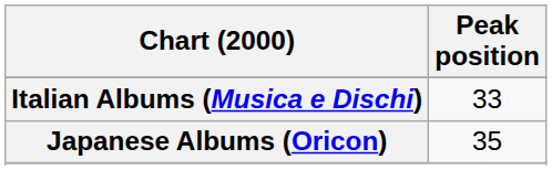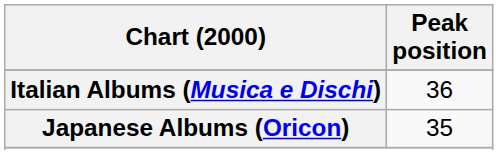Italian Albums (Musica e Dischi) | Peak position: 33 -> 36
